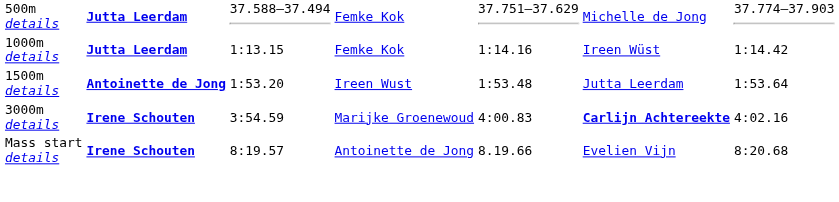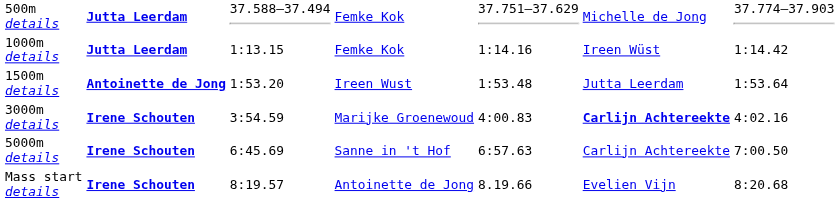+ row: 5000m details | Irene Schouten | 6:45.69 | Sanne in 't Hof | 6:57.63 | Carlijn Achtereekte | 7:00.50
